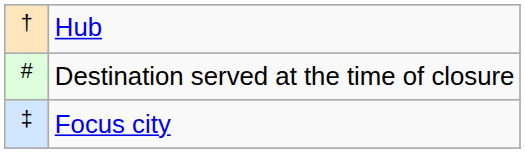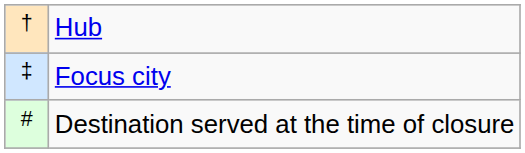rows swapped: Focus city <-> Destination served at the time of closure
